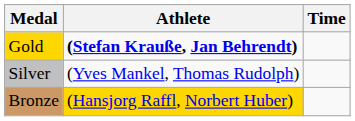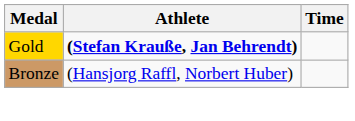- row: Silver | (Yves Mankel, Thomas Rudolph)
Bronze | Athlete: gold background -> no background
